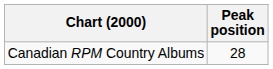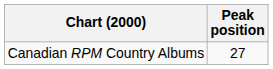Canadian RPM Country Albums | Peak position: 28 -> 27
